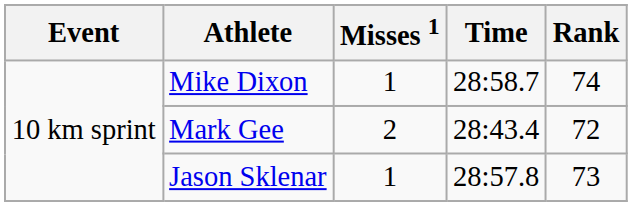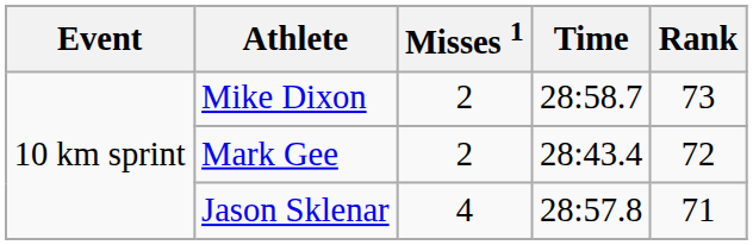Mike Dixon | Misses 1: 1 -> 2
Mike Dixon | Rank: 74 -> 73
Jason Sklenar | Misses 1: 1 -> 4
Jason Sklenar | Rank: 73 -> 71
